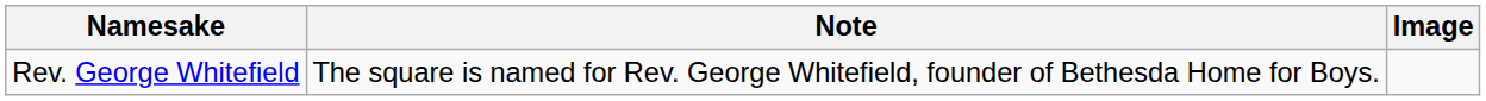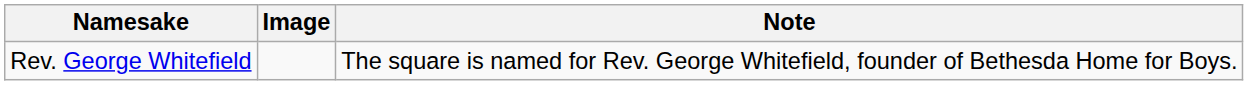columns swapped: Image <-> Note
